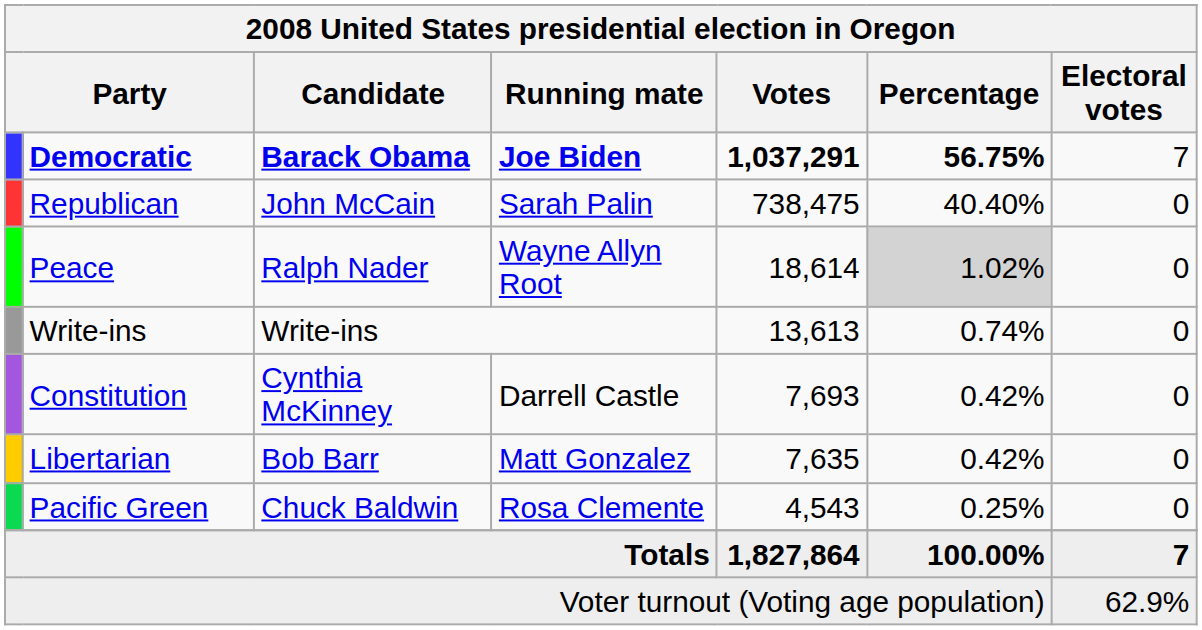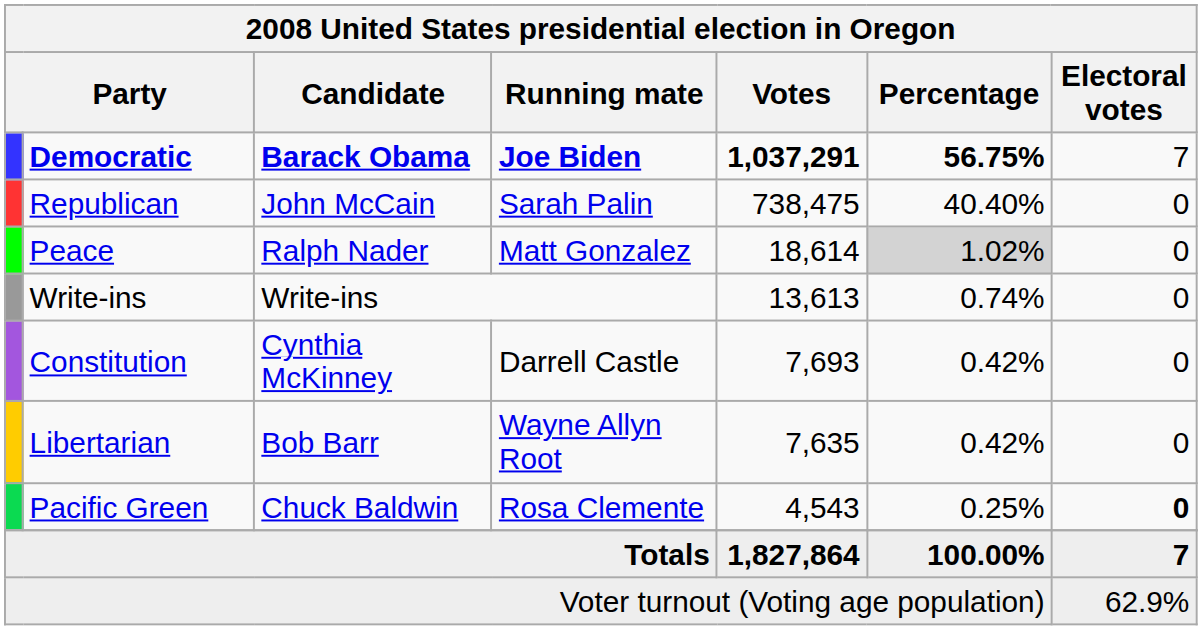Peace | Running mate: Wayne Allyn Root -> Matt Gonzalez
Libertarian | Running mate: Matt Gonzalez -> Wayne Allyn Root
Pacific Green | Electoral votes: normal -> bold
